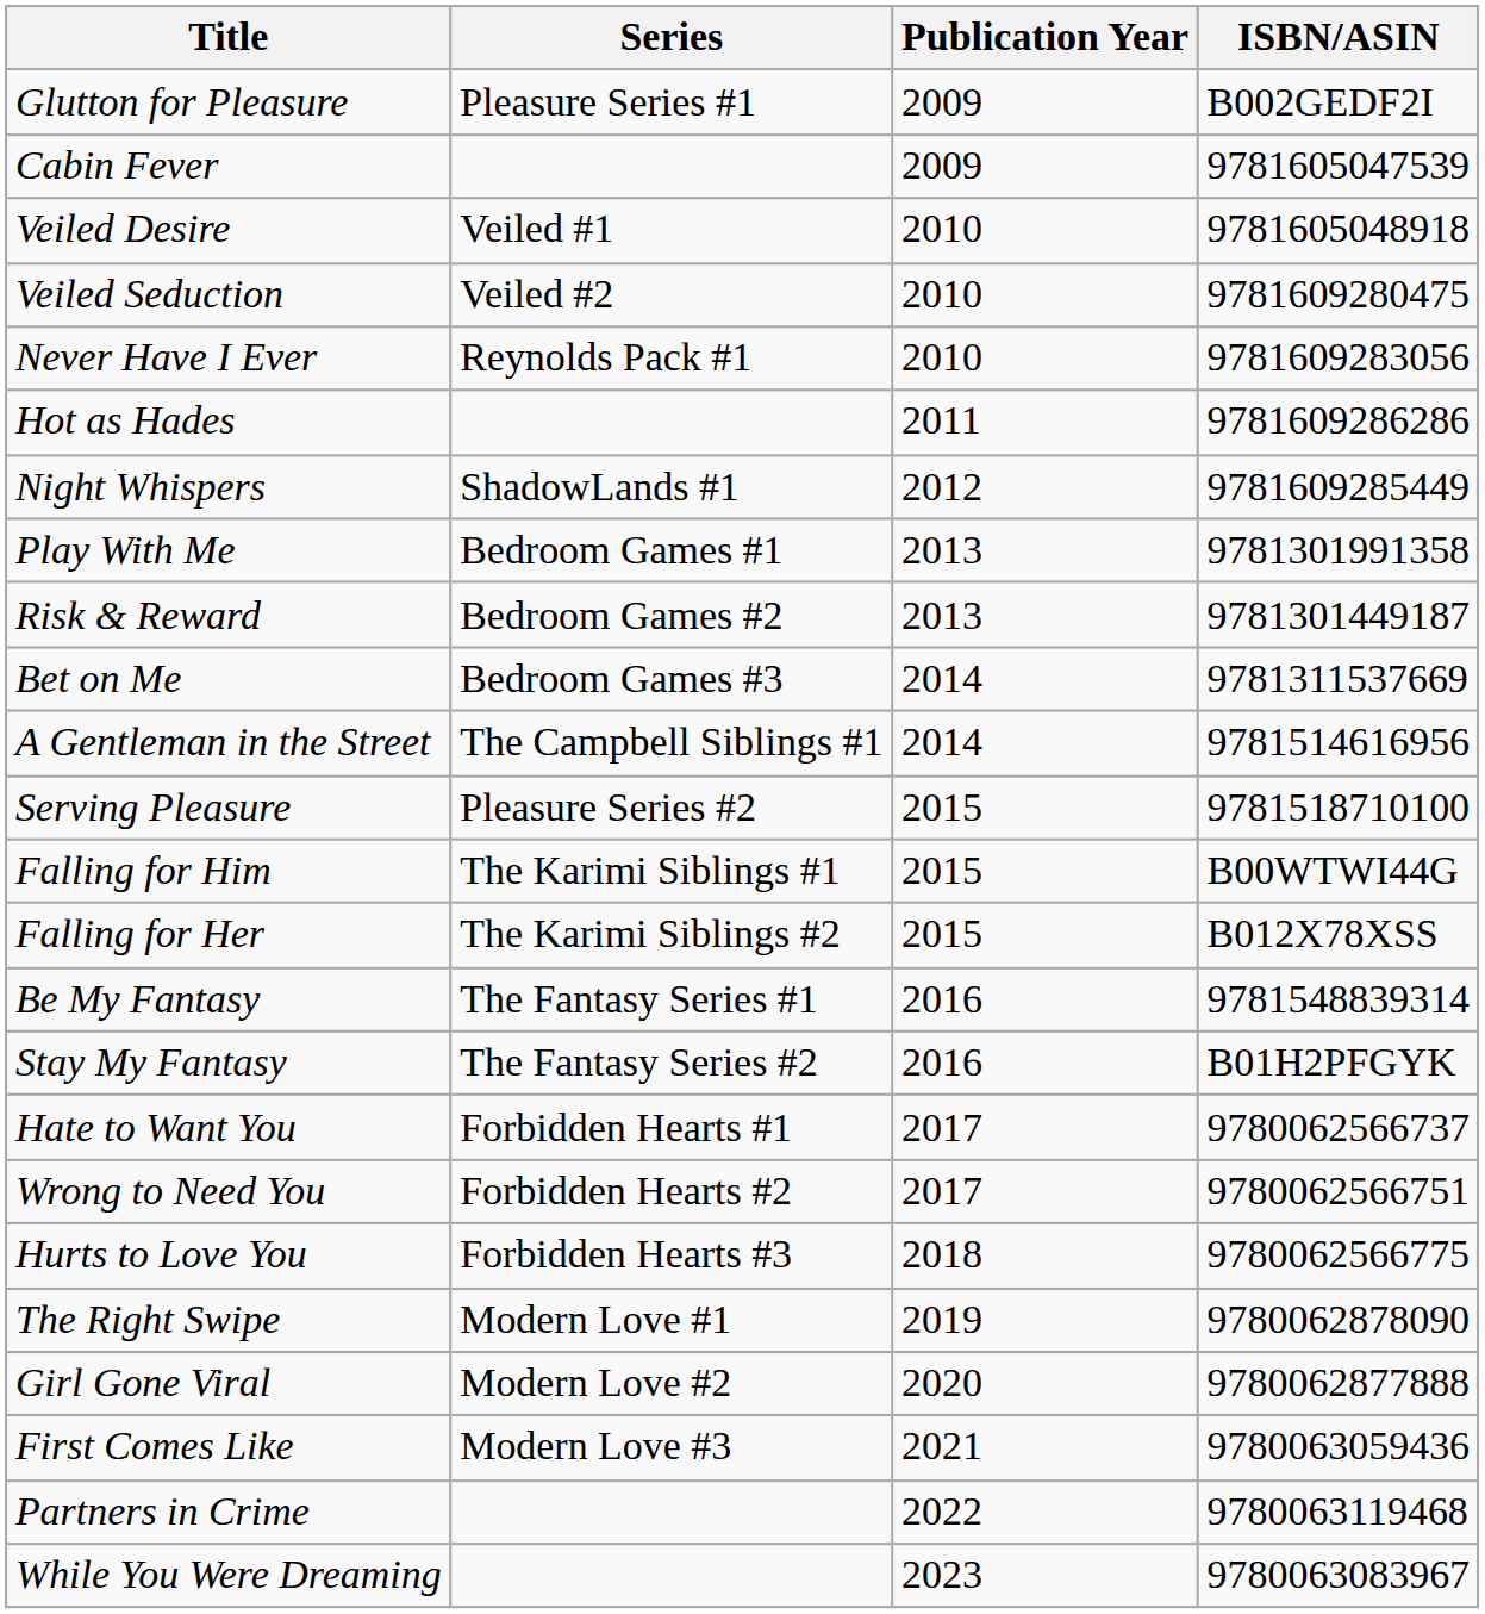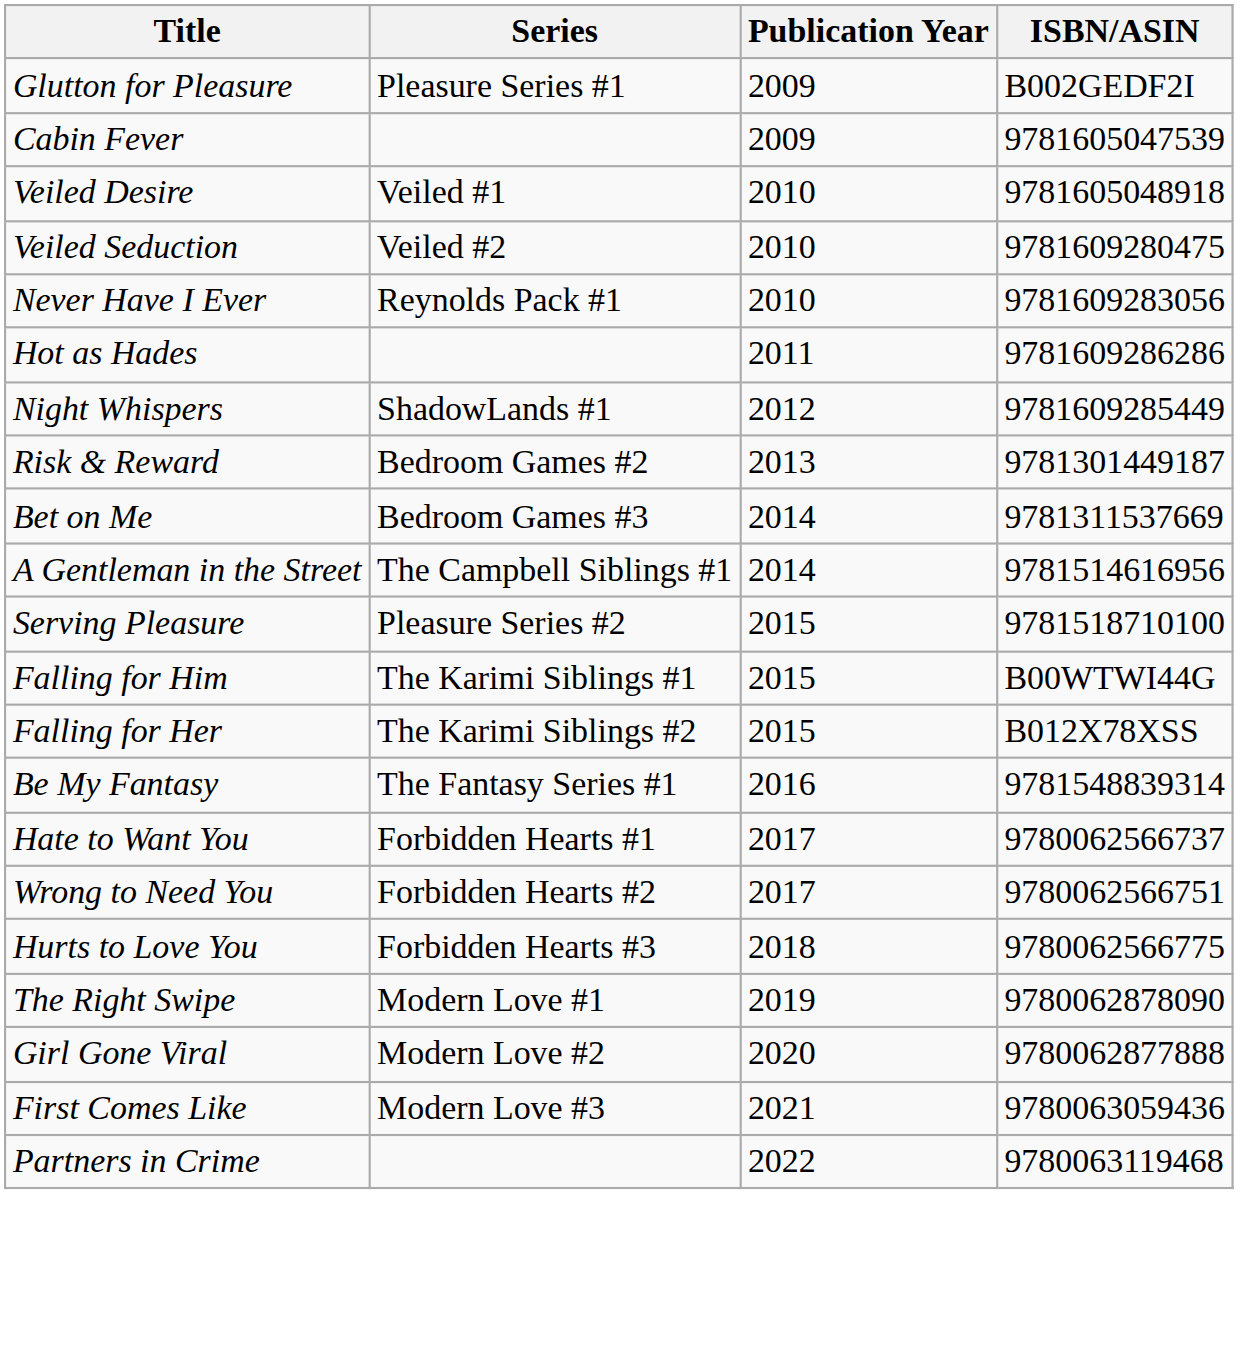- row: Play With Me | Bedroom Games #1 | 2013 | 9781301991358
- row: Stay My Fantasy | The Fantasy Series #2 | 2016 | B01H2PFGYK
- row: While You Were Dreaming | 2023 | 9780063083967
